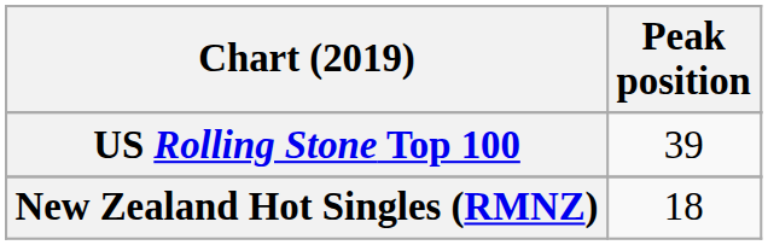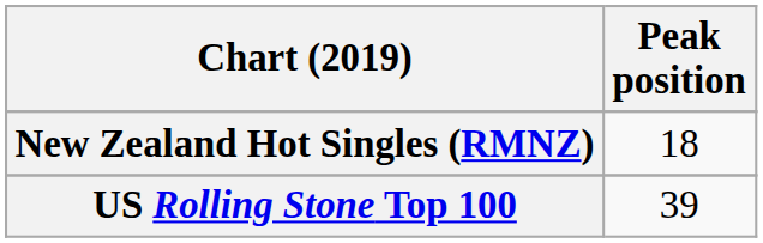rows swapped: New Zealand Hot Singles (RMNZ) <-> US Rolling Stone Top 100
